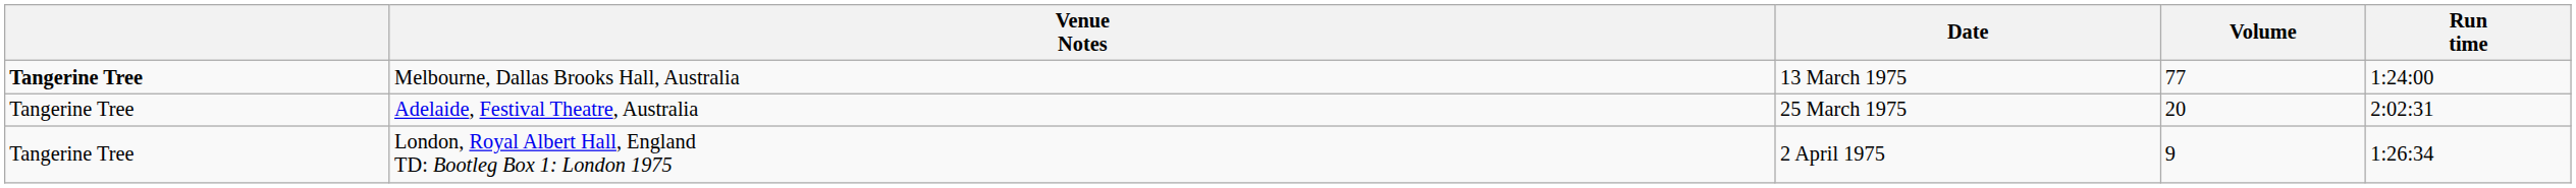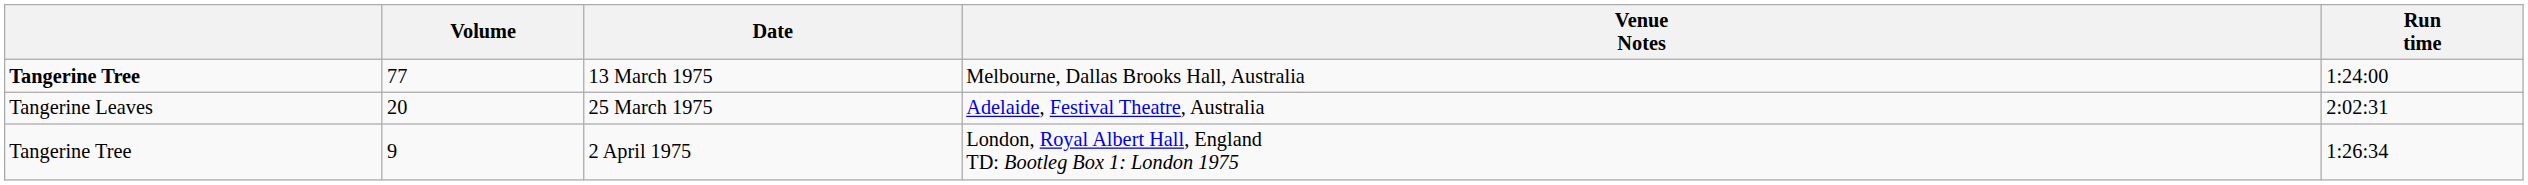columns swapped: Volume <-> Venue Notes
25 March 1975 | column 1: Tangerine Tree -> Tangerine Leaves
